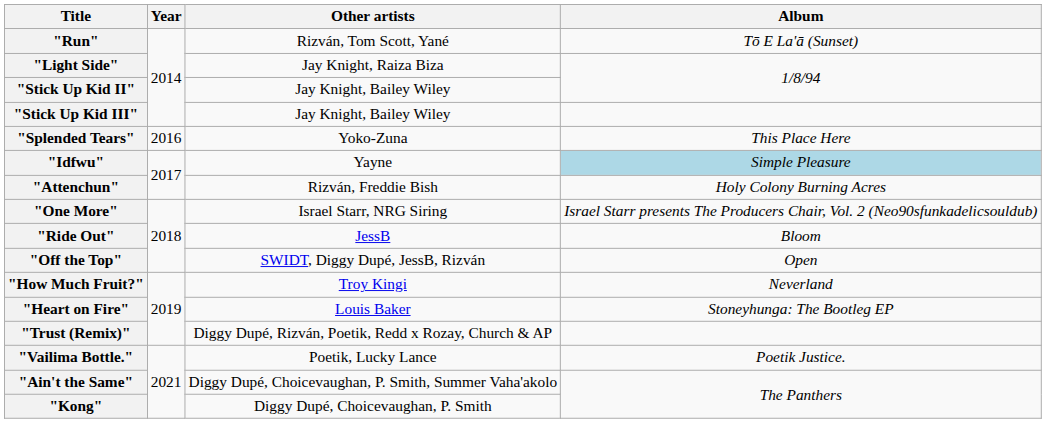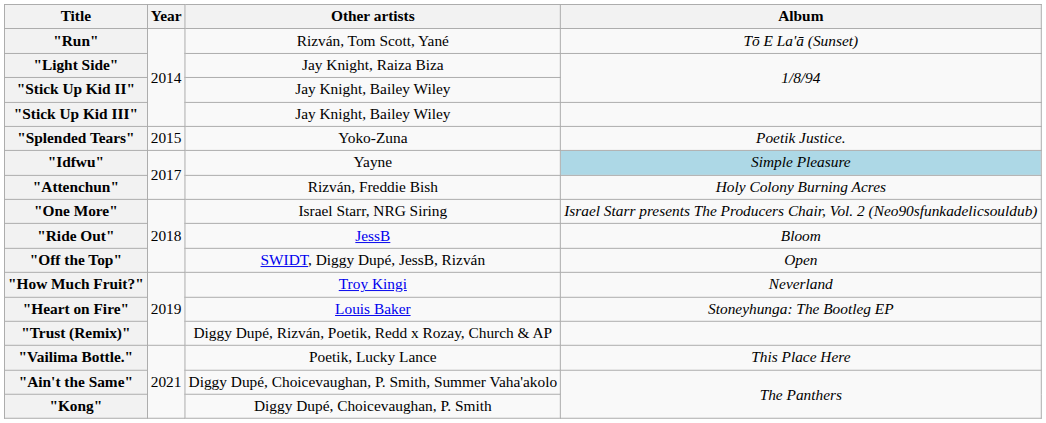"Splended Tears" | Year: 2016 -> 2015
"Splended Tears" | Album: This Place Here -> Poetik Justice.
"Vailima Bottle." | Album: Poetik Justice. -> This Place Here
